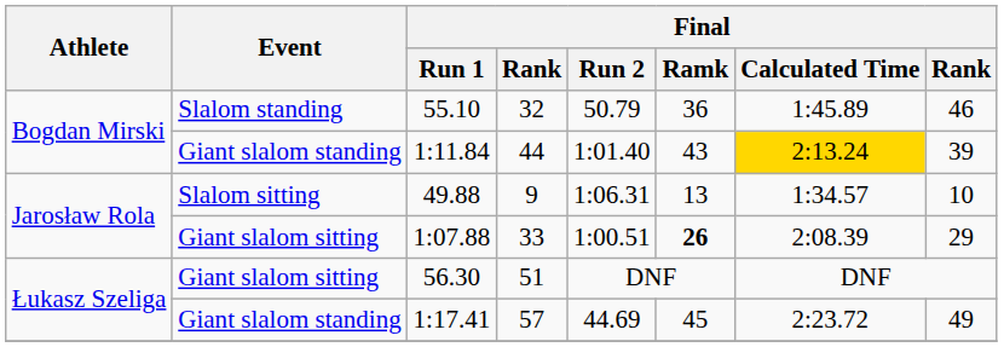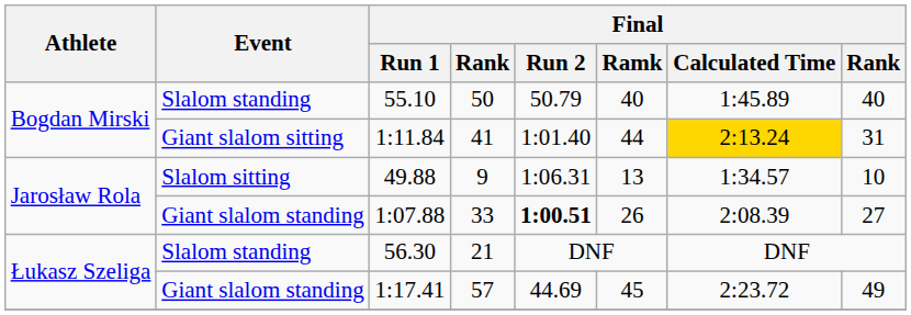55.10 | column 4: 32 -> 50
55.10 | Final / Ramk: 36 -> 40
55.10 | column 8: 46 -> 40
1:11.84 | Event: Giant slalom standing -> Giant slalom sitting
1:11.84 | column 4: 44 -> 41
1:11.84 | Final / Ramk: 43 -> 44
1:11.84 | column 8: 39 -> 31
1:07.88 | Event: Giant slalom sitting -> Giant slalom standing
1:07.88 | Final / Run 2: normal -> bold
1:07.88 | Final / Ramk: bold -> normal
1:07.88 | column 8: 29 -> 27
56.30 | Event: Giant slalom sitting -> Slalom standing
56.30 | column 4: 51 -> 21
